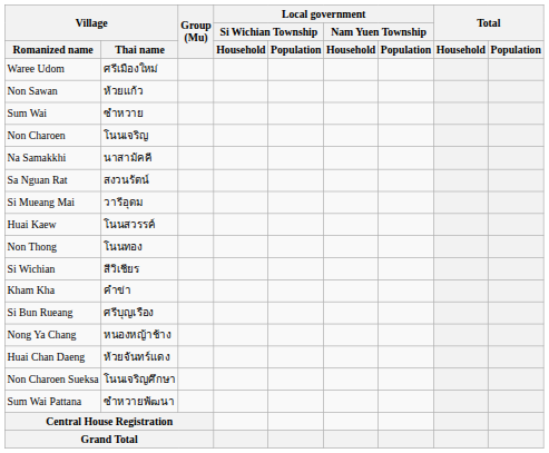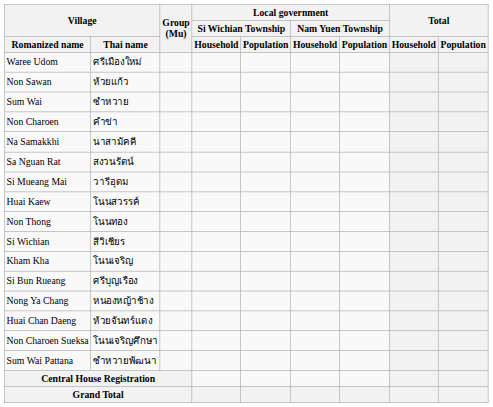Non Charoen | Village / Thai name: โนนเจริญ -> คำข่า
Kham Kha | Village / Thai name: คำข่า -> โนนเจริญ
